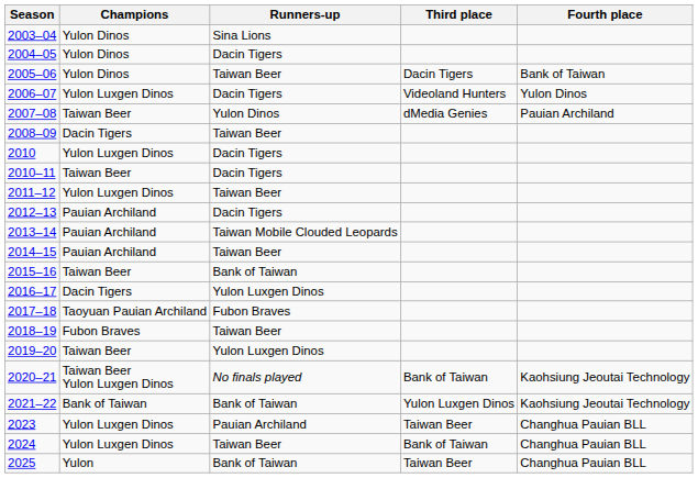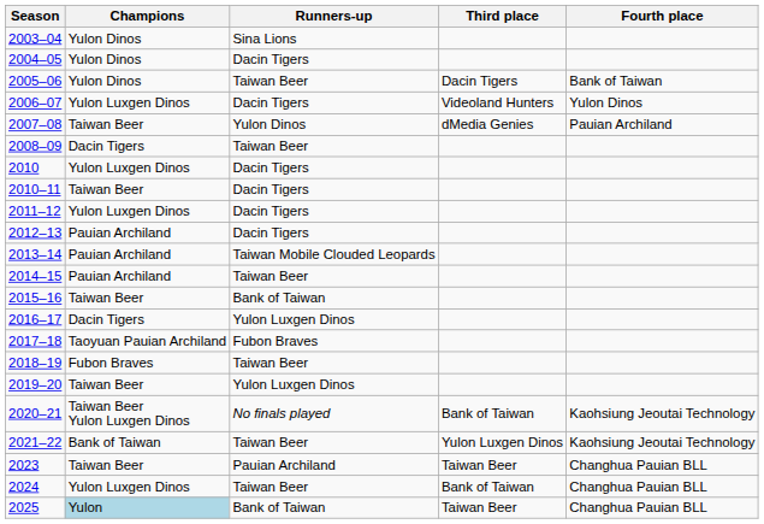2011–12 | Runners-up: Taiwan Beer -> Dacin Tigers
2021–22 | Runners-up: Bank of Taiwan -> Taiwan Beer
2023 | Champions: Yulon Luxgen Dinos -> Taiwan Beer
2025 | Champions: no background -> lightblue background
